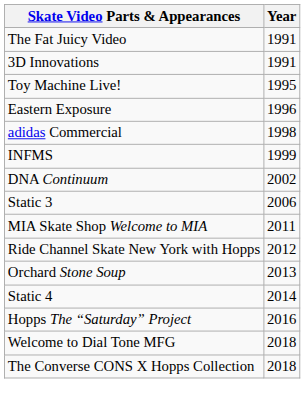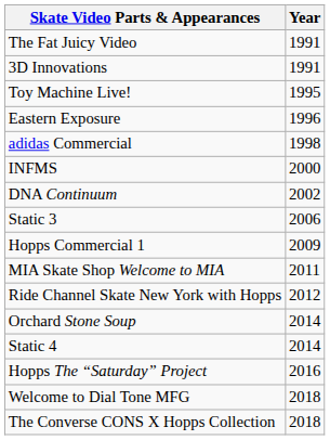INFMS | Year: 1999 -> 2000
+ row: Hopps Commercial 1 | 2009
Orchard Stone Soup | Year: 2013 -> 2014
